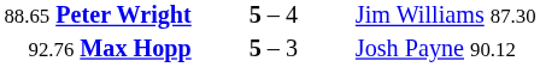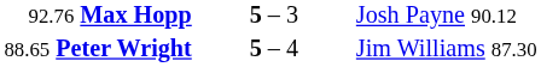rows swapped: 88.65 Peter Wright <-> 92.76 Max Hopp
